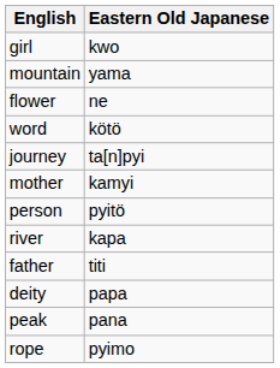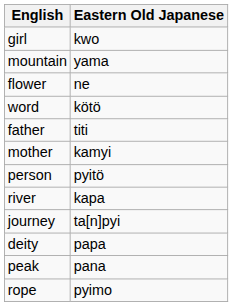rows swapped: father <-> journey
